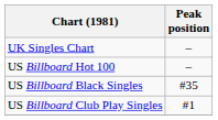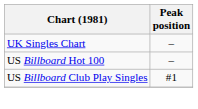- row: US Billboard Black Singles | #35
